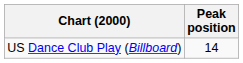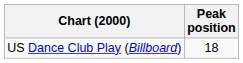US Dance Club Play (Billboard) | Peak position: 14 -> 18
